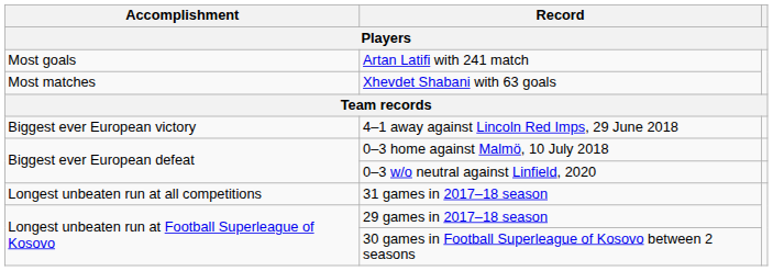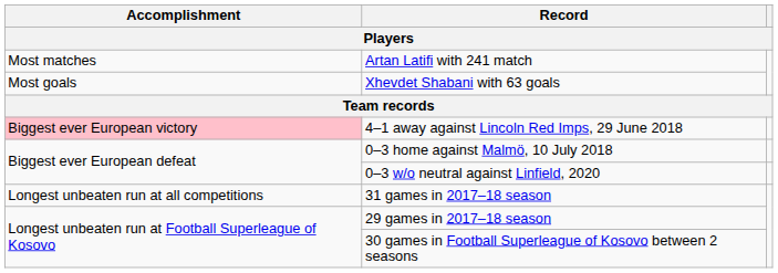Artan Latifi with 241 match | Accomplishment: Most goals -> Most matches
Xhevdet Shabani with 63 goals | Accomplishment: Most matches -> Most goals
4–1 away against Lincoln Red Imps, 29 June 2018 | Accomplishment: no background -> pink background
